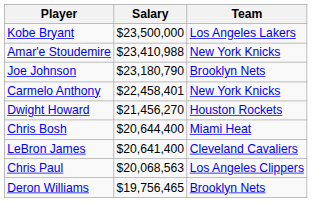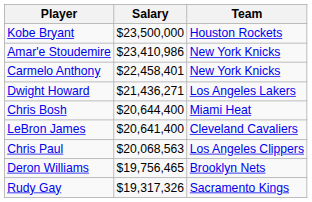Kobe Bryant | Team: Los Angeles Lakers -> Houston Rockets
Amar'e Stoudemire | Salary: $23,410,988 -> $23,410,986
- row: Joe Johnson | $23,180,790 | Brooklyn Nets
Dwight Howard | Salary: $21,456,270 -> $21,436,271
Dwight Howard | Team: Houston Rockets -> Los Angeles Lakers
+ row: Rudy Gay | $19,317,326 | Sacramento Kings
